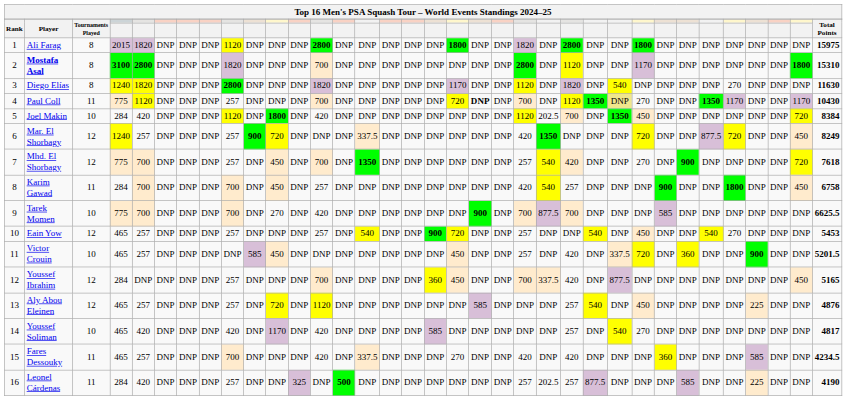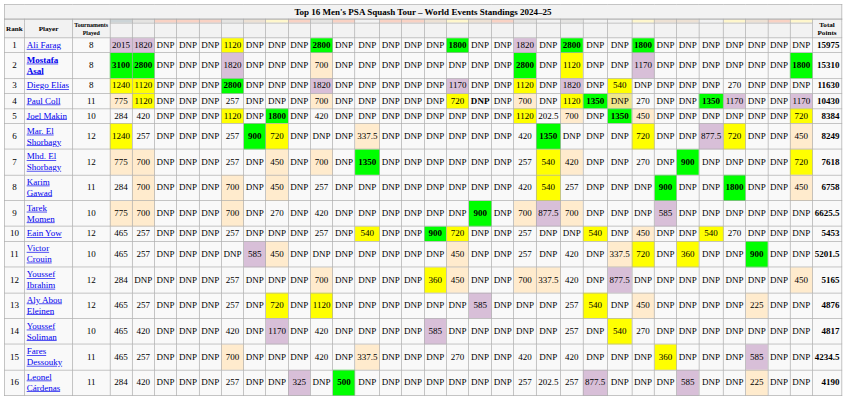Diego Elías | column 5: 1820 -> 1120
